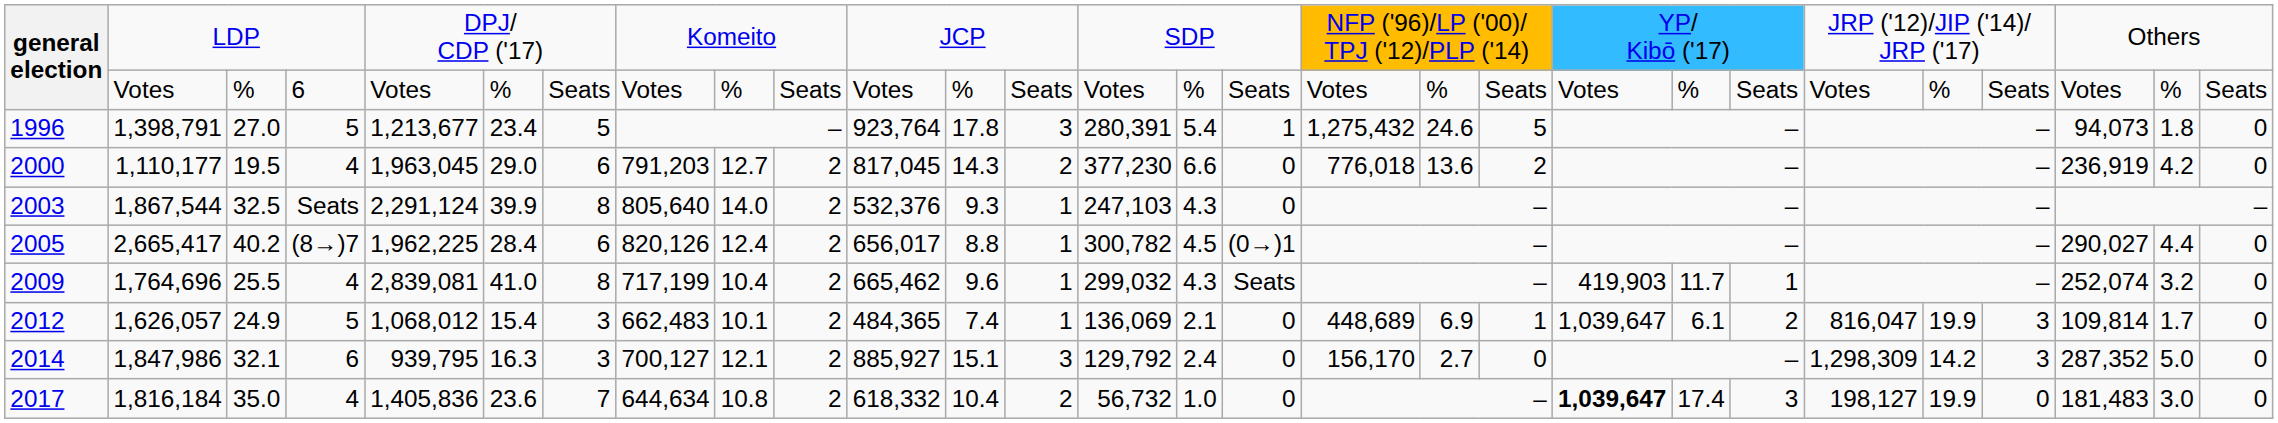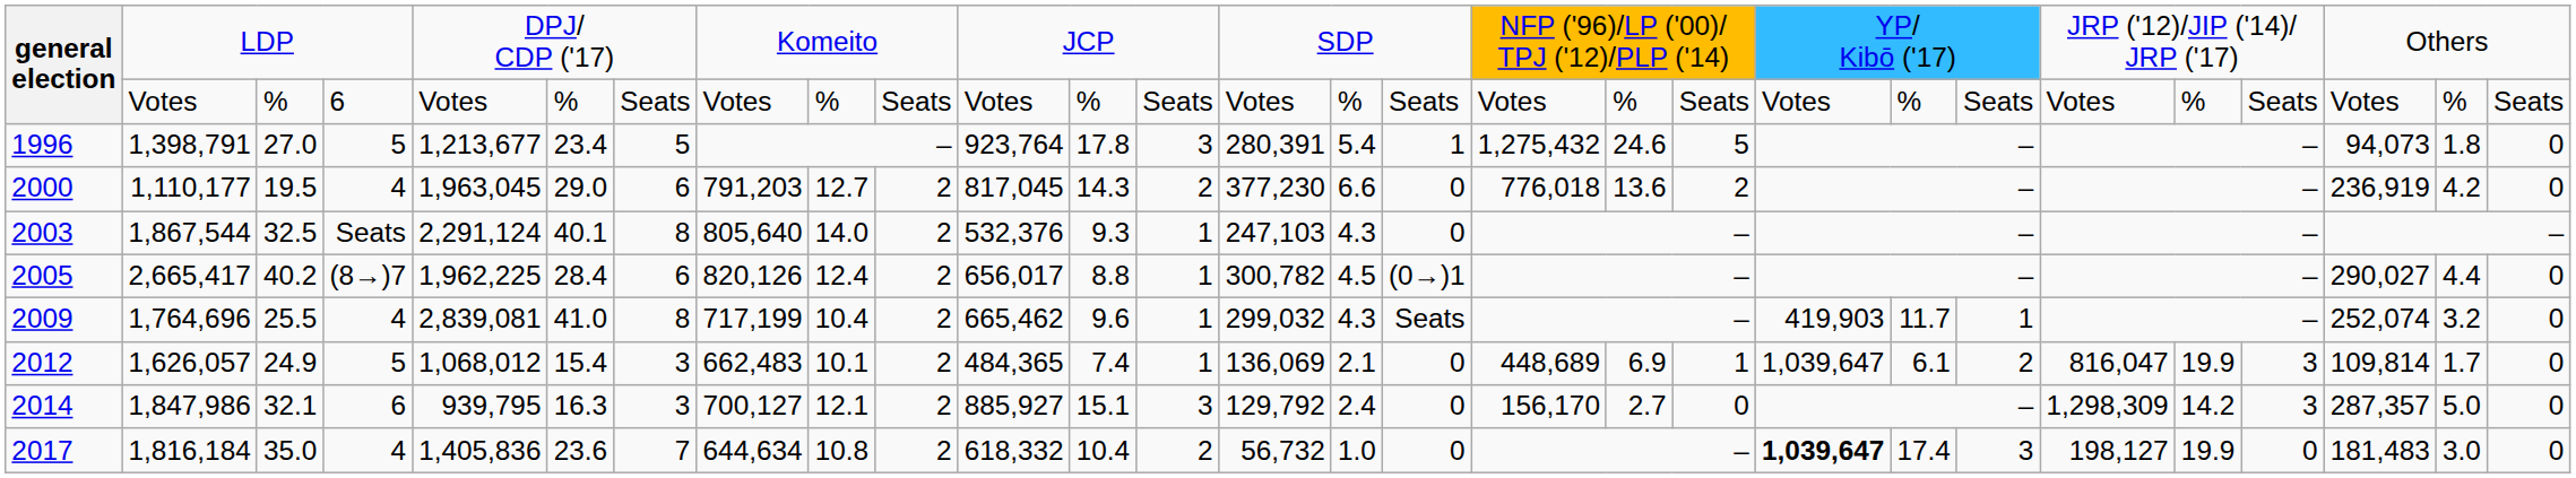2003 | column 6: 39.9 -> 40.1
2014 | column 26: 287,352 -> 287,357
